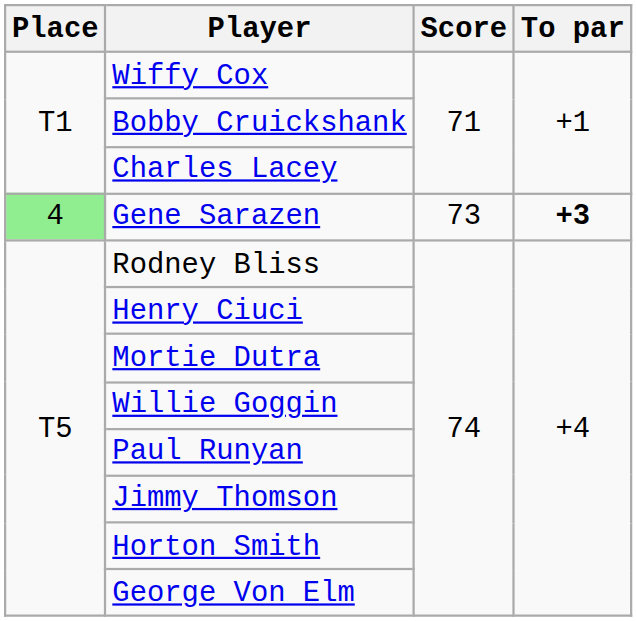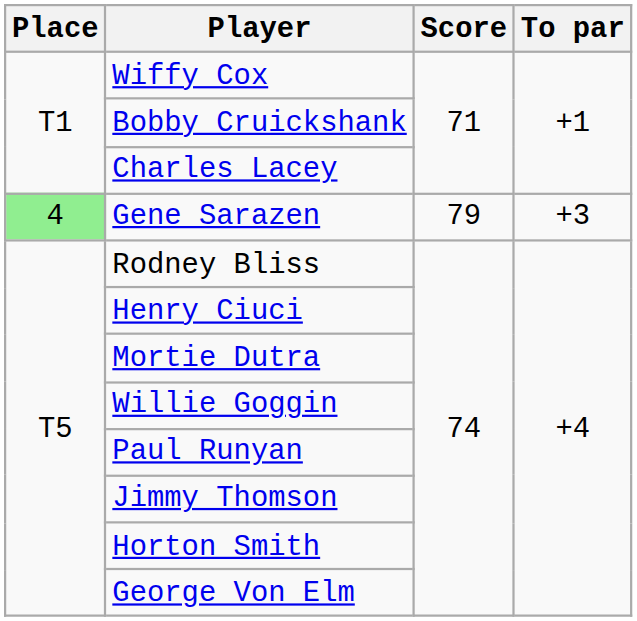Gene Sarazen | Score: 73 -> 79
Gene Sarazen | To par: bold -> normal
